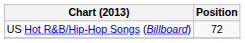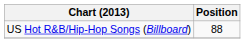US Hot R&B/Hip-Hop Songs (Billboard) | Position: 72 -> 88
